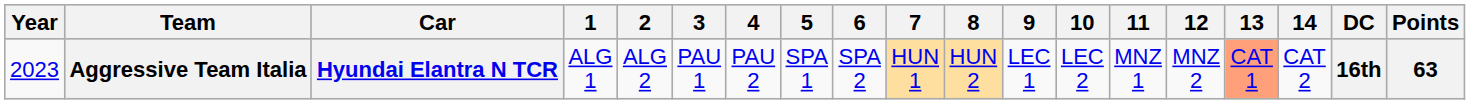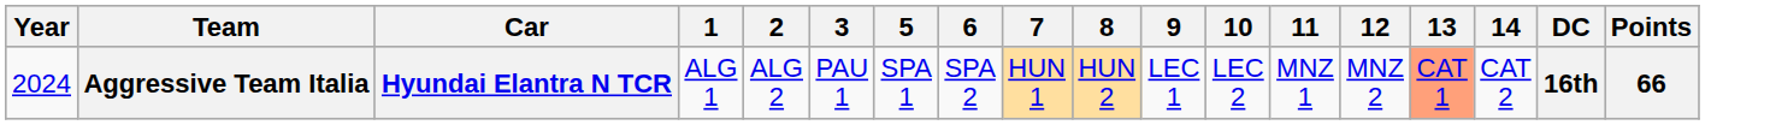- column: 4 | PAU 2
Aggressive Team Italia | Year: 2023 -> 2024
Aggressive Team Italia | Points: 63 -> 66
